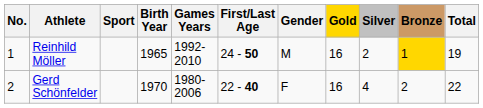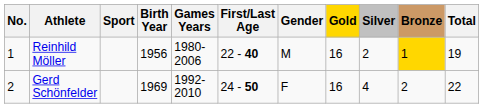Reinhild Möller | Birth Year: 1965 -> 1956
Reinhild Möller | Games Years: 1992-2010 -> 1980-2006
Reinhild Möller | First/Last Age: 24 - 50 -> 22 - 40
Gerd Schönfelder | Birth Year: 1970 -> 1969
Gerd Schönfelder | Games Years: 1980-2006 -> 1992-2010
Gerd Schönfelder | First/Last Age: 22 - 40 -> 24 - 50
